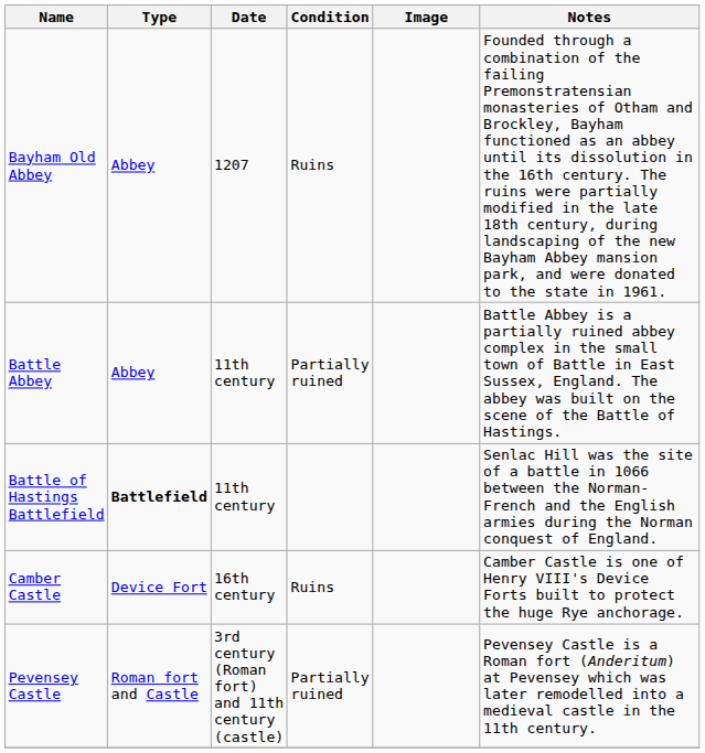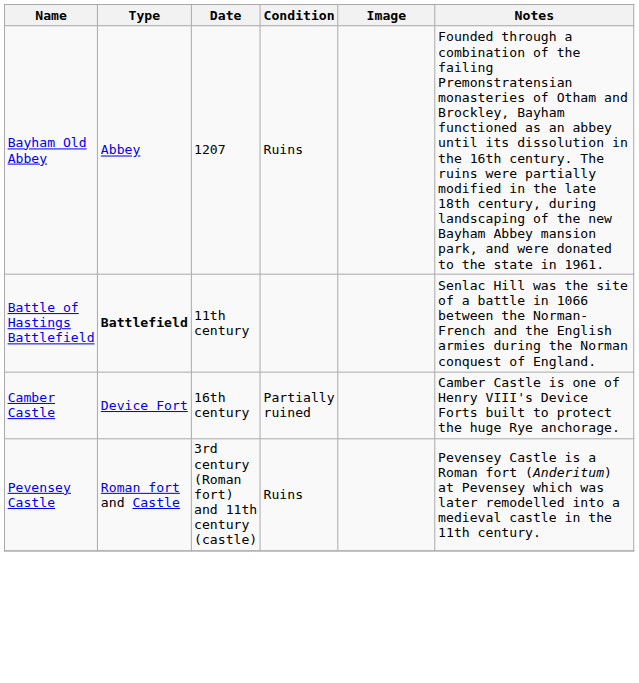- row: Battle Abbey | Abbey | 11th century | Partially ruined | Battle Abbey is a partially ruined abbey complex in the small town of Battle in East Sussex, England. The abbey was built on the scene of the Battle of Hastings.
Camber Castle | Condition: Ruins -> Partially ruined
Pevensey Castle | Condition: Partially ruined -> Ruins
